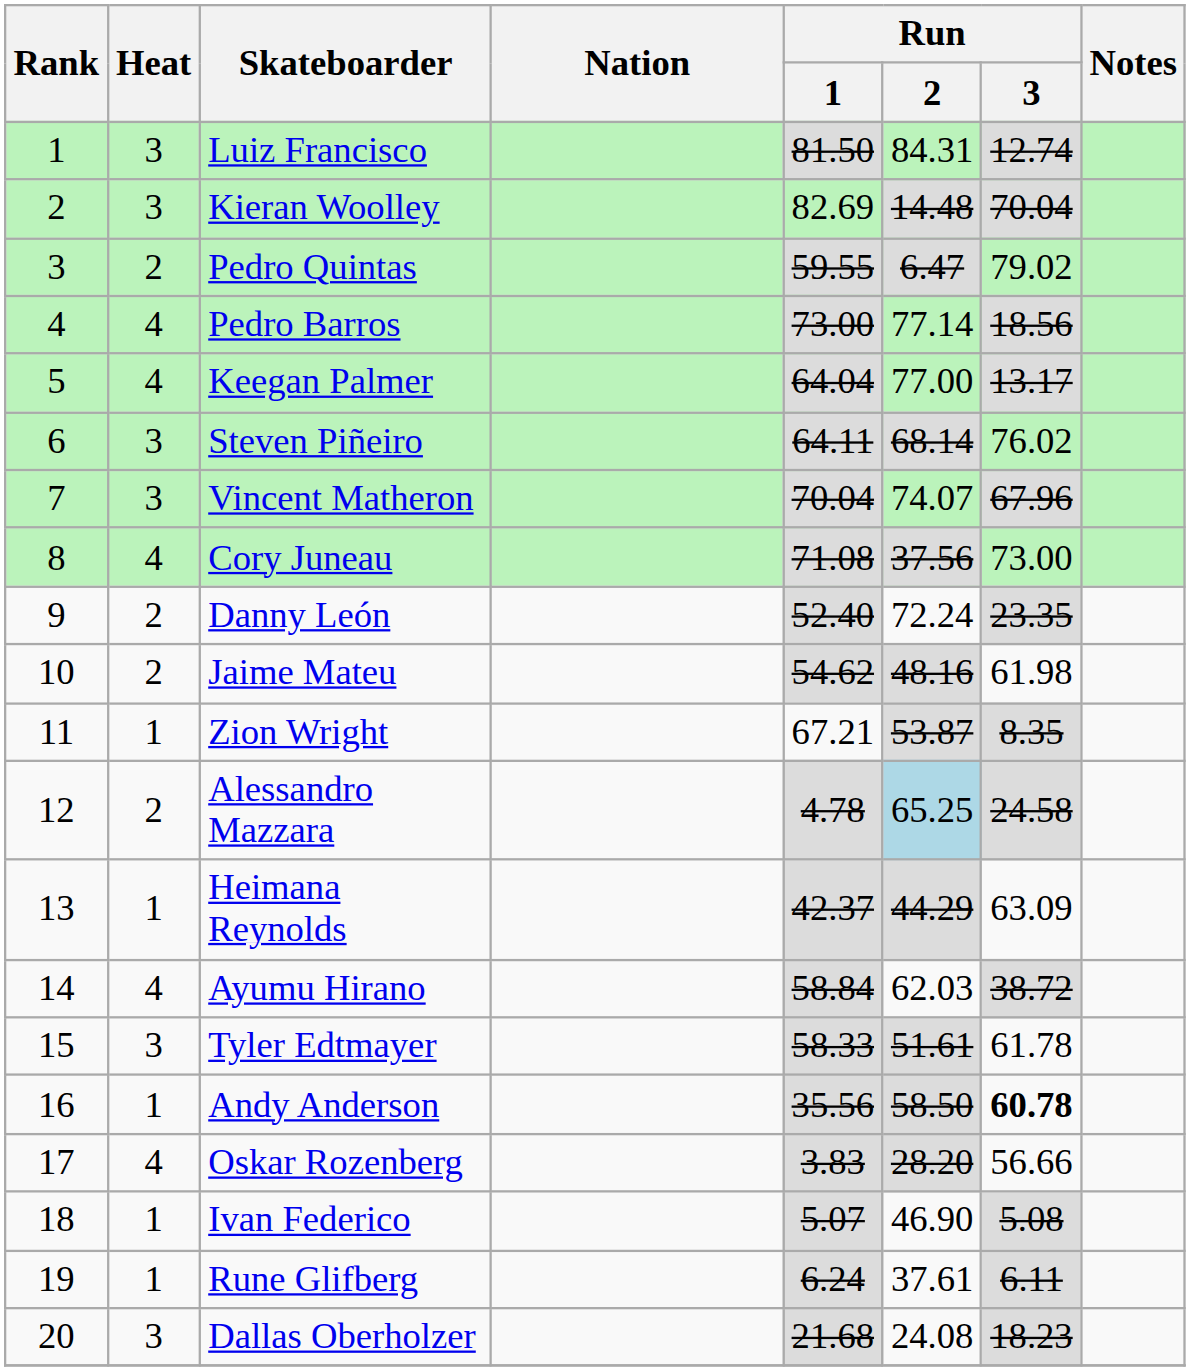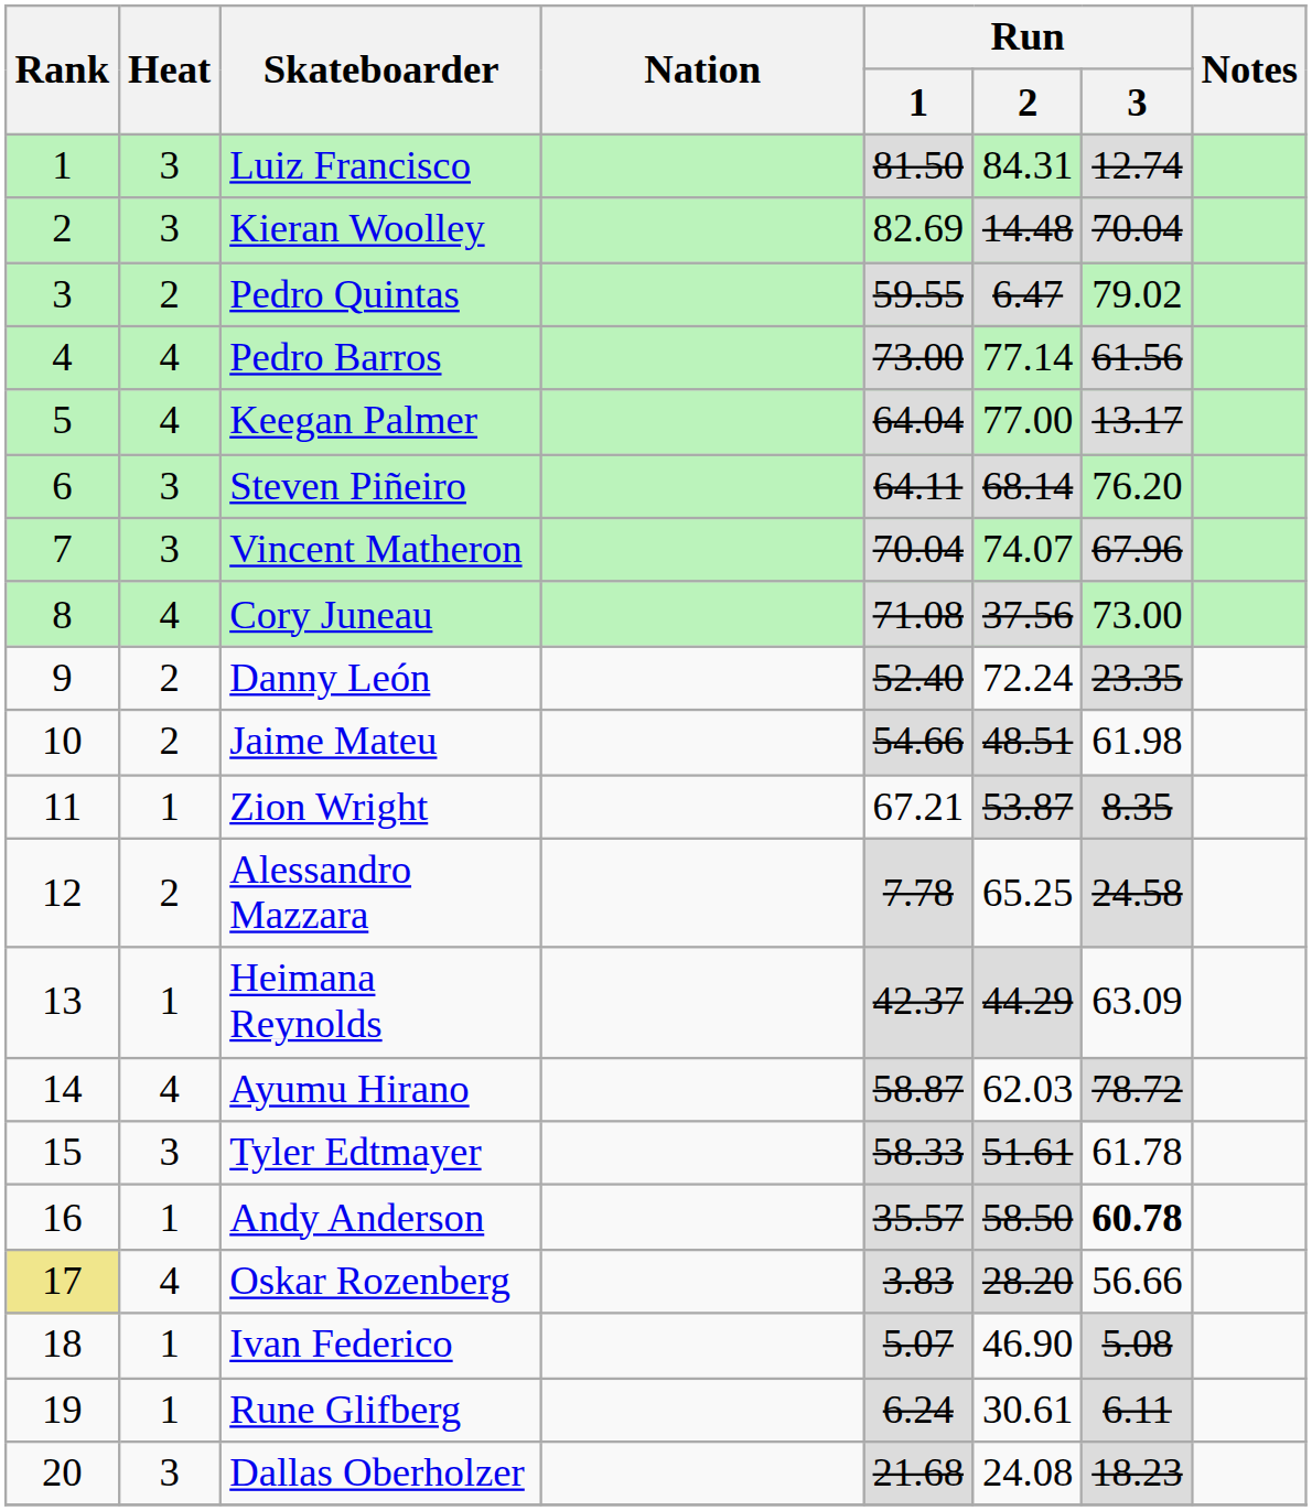Pedro Barros | Run / 3: 18.56 -> 61.56
Steven Piñeiro | Run / 3: 76.02 -> 76.20
Jaime Mateu | Run / 1: 54.62 -> 54.66
Jaime Mateu | Run / 2: 48.16 -> 48.51
Alessandro Mazzara | Run / 1: 4.78 -> 7.78
Alessandro Mazzara | Run / 2: lightblue background -> no background
Ayumu Hirano | Run / 1: 58.84 -> 58.87
Ayumu Hirano | Run / 3: 38.72 -> 78.72
Andy Anderson | Run / 1: 35.56 -> 35.57
Oskar Rozenberg | Rank: no background -> khaki background
Rune Glifberg | Run / 2: 37.61 -> 30.61
